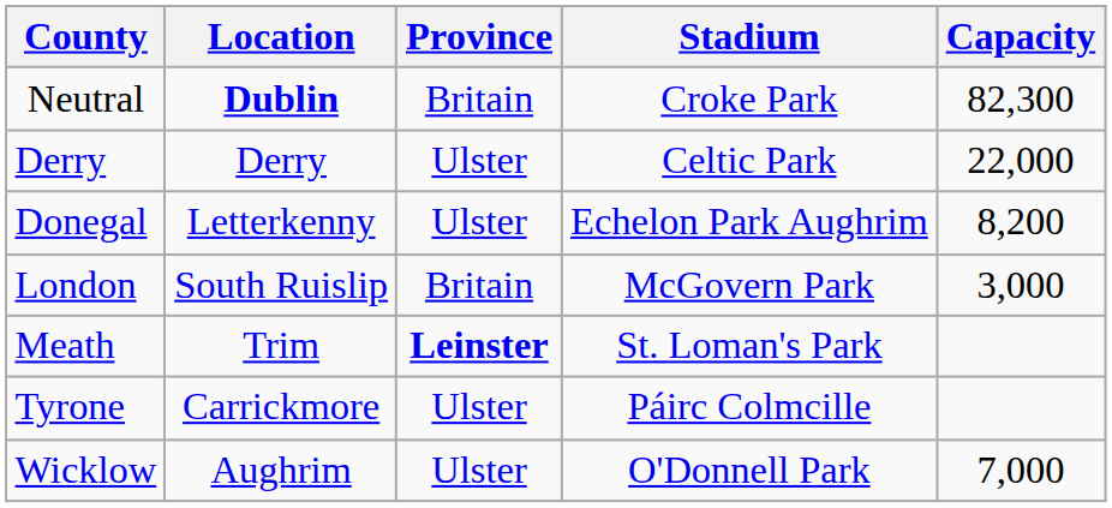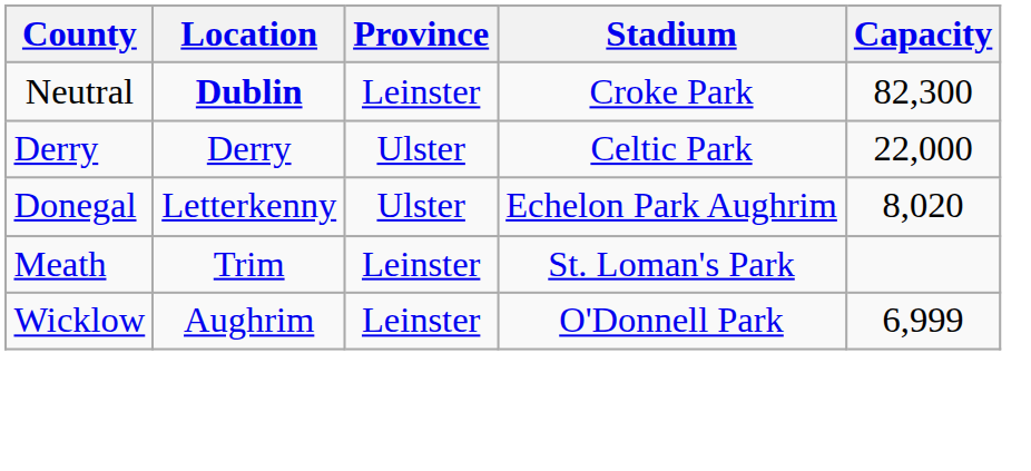Neutral | Province: Britain -> Leinster
Donegal | Capacity: 8,200 -> 8,020
- row: London | South Ruislip | Britain | McGovern Park | 3,000
Meath | Province: bold -> normal
- row: Tyrone | Carrickmore | Ulster | Páirc Colmcille
Wicklow | Province: Ulster -> Leinster
Wicklow | Capacity: 7,000 -> 6,999
